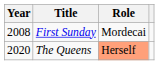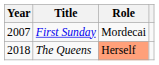First Sunday | Year: 2008 -> 2007
The Queens | Year: 2020 -> 2018
